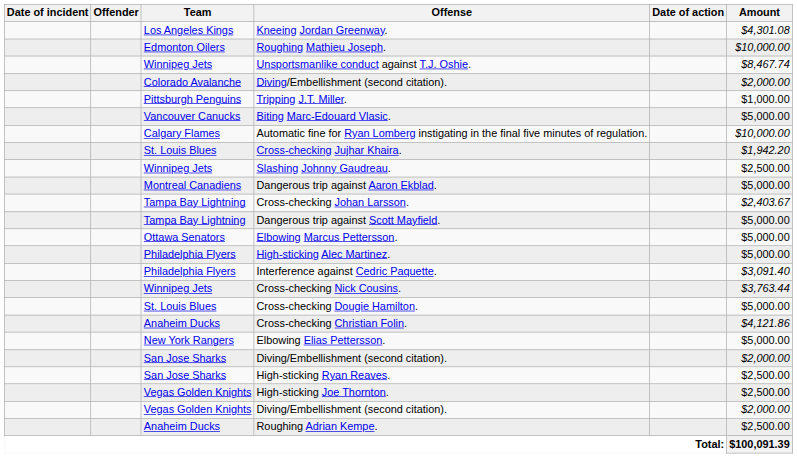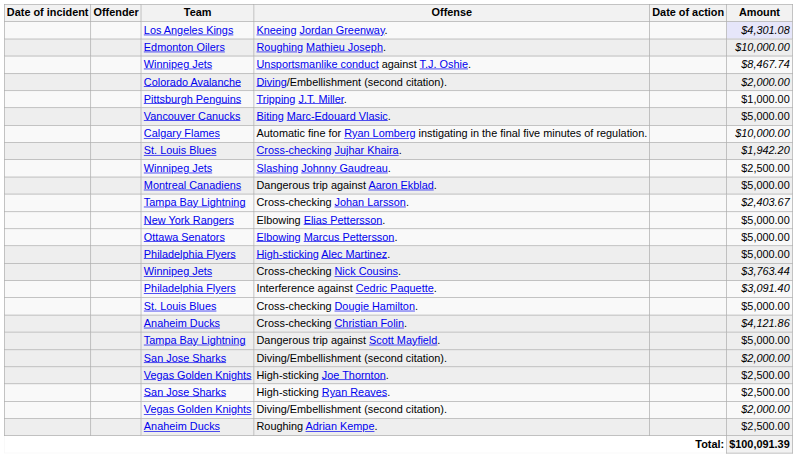Kneeing Jordan Greenway. | Amount: no background -> lavender background
rows swapped: Dangerous trip against Scott Mayfield. <-> Elbowing Elias Pettersson.
rows swapped: Interference against Cedric Paquette. <-> Cross-checking Nick Cousins.
rows swapped: High-sticking Ryan Reaves. <-> High-sticking Joe Thornton.
